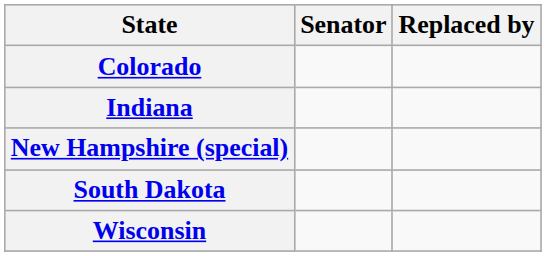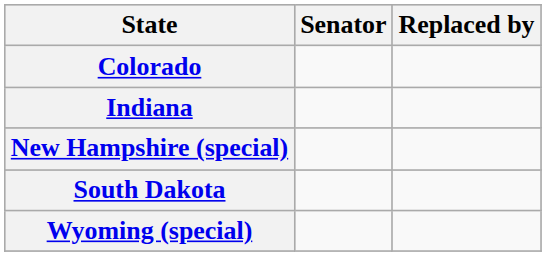- row: Wisconsin
+ row: Wyoming (special)
